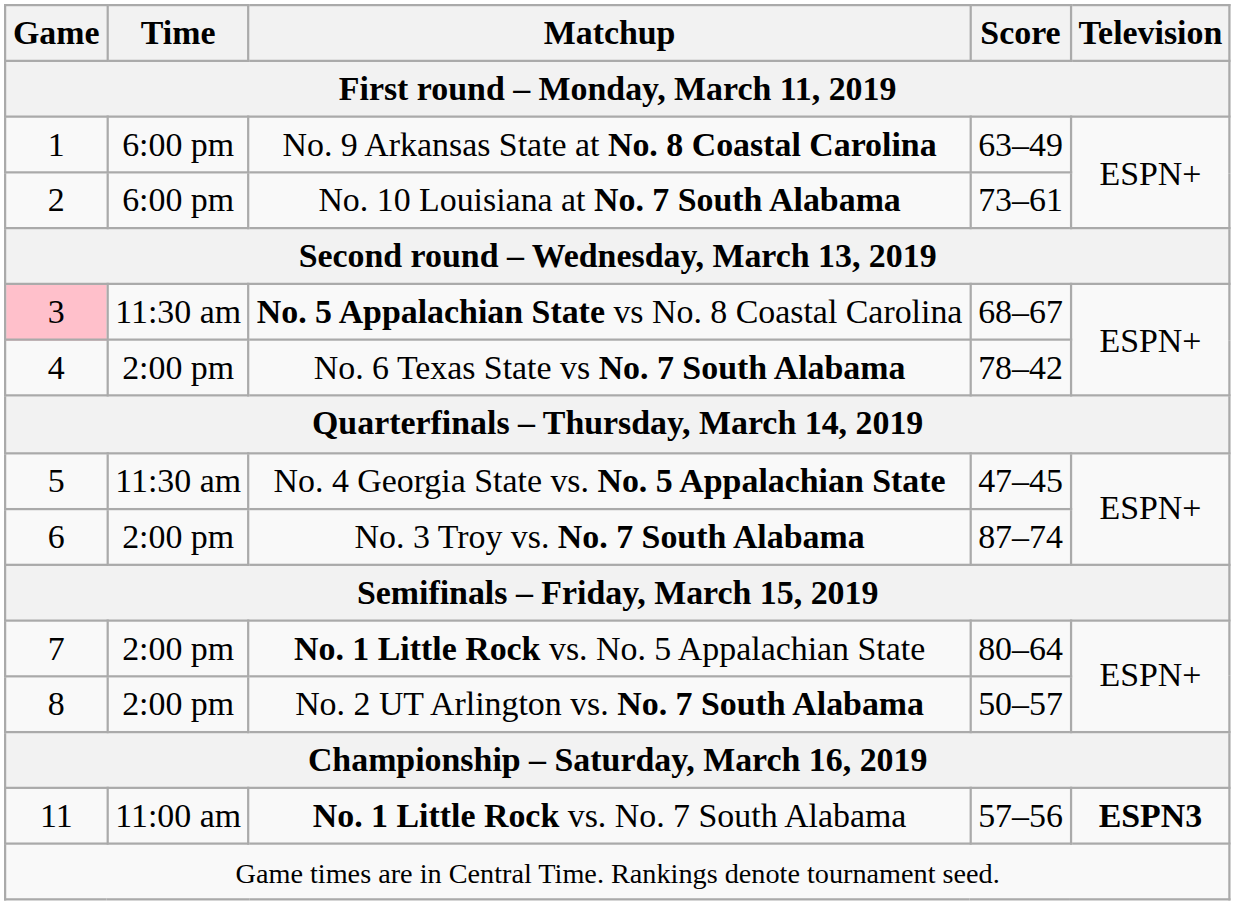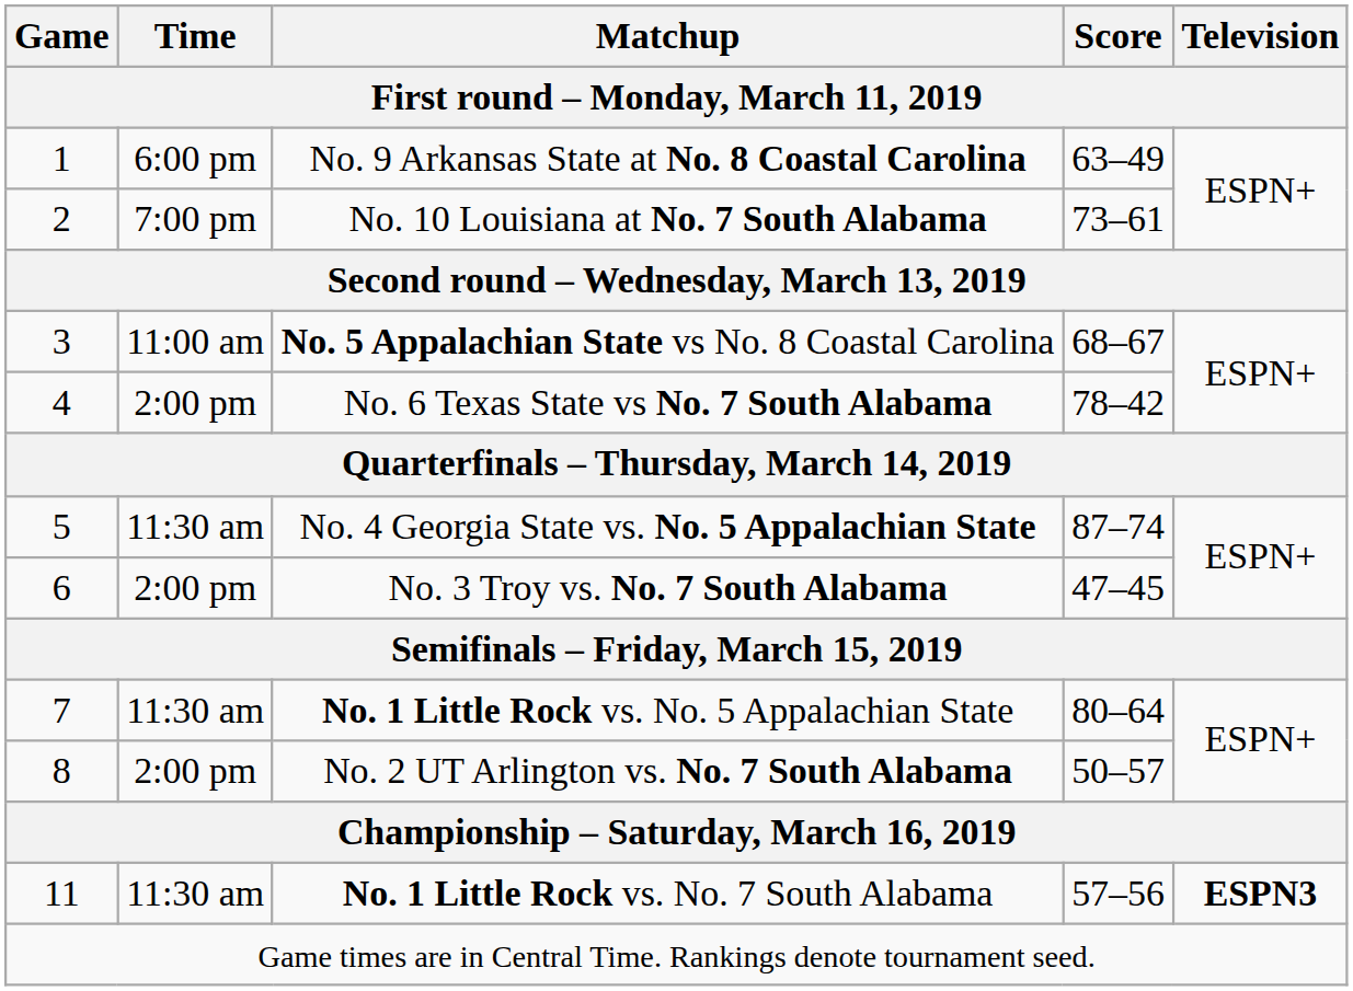No. 10 Louisiana at No. 7 South Alabama | Time: 6:00 pm -> 7:00 pm
No. 5 Appalachian State vs No. 8 Coastal Carolina | Game: pink background -> no background
No. 5 Appalachian State vs No. 8 Coastal Carolina | Time: 11:30 am -> 11:00 am
No. 4 Georgia State vs. No. 5 Appalachian State | Score: 47–45 -> 87–74
No. 3 Troy vs. No. 7 South Alabama | Score: 87–74 -> 47–45
No. 1 Little Rock vs. No. 5 Appalachian State | Time: 2:00 pm -> 11:30 am
No. 1 Little Rock vs. No. 7 South Alabama | Time: 11:00 am -> 11:30 am
